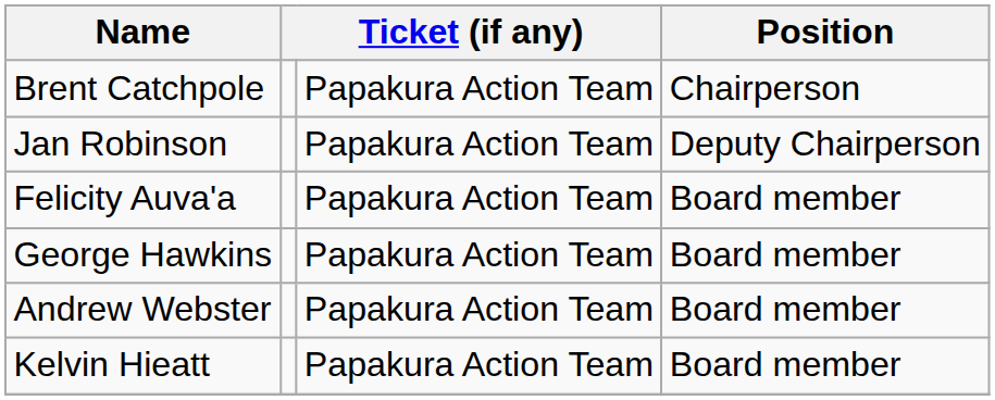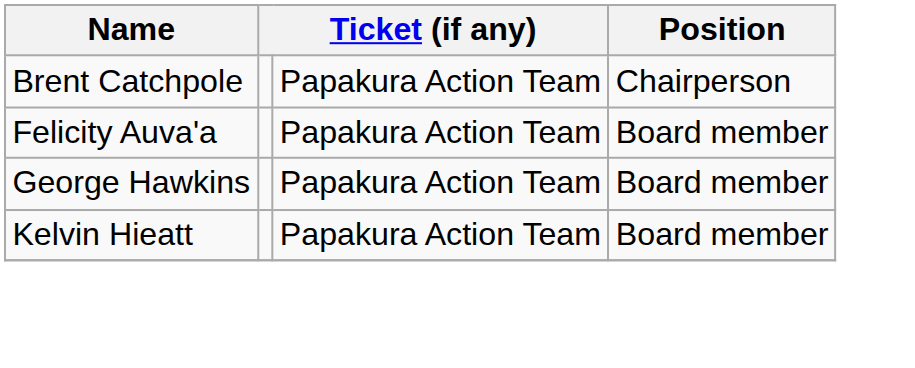- row: Jan Robinson | Papakura Action Team | Deputy Chairperson
- row: Andrew Webster | Papakura Action Team | Board member
